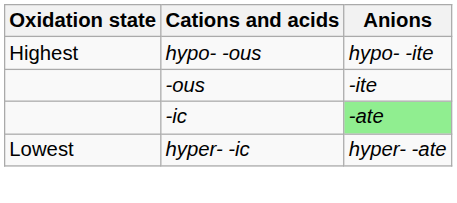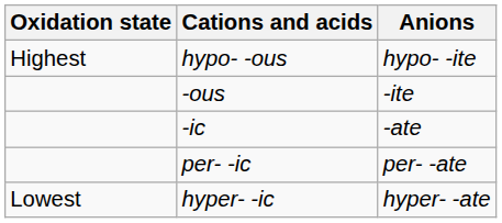-ic | Anions: lightgreen background -> no background
+ row: per- -ic | per- -ate
